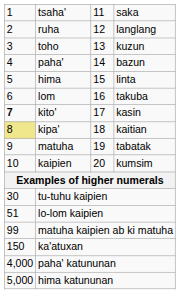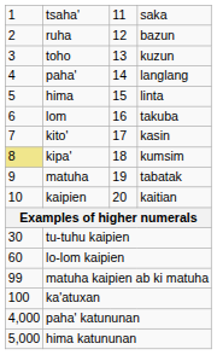ruha | column 4: langlang -> bazun
paha' | column 4: bazun -> langlang
kito' | column 1: bold -> normal
kipa' | column 4: kaitian -> kumsim
kaipien | column 4: kumsim -> kaitian
lo-lom kaipien | column 1: 51 -> 60
ka'atuxan | column 1: 150 -> 100
